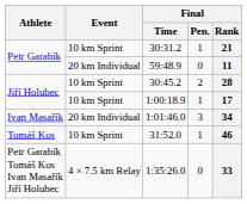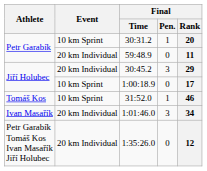30:31.2 | Final / Rank: 21 -> 20
30:45.2 | Event: 10 km Sprint -> 20 km Individual
30:45.2 | Final / Pen.: 2 -> 3
30:45.2 | Final / Rank: 28 -> 29
1:00:18.9 | Final / Pen.: 1 -> 0
rows swapped: 31:52.0 <-> 1:01:46.0
1:35:26.0 | Event: 4 × 7.5 km Relay -> 20 km Individual
1:35:26.0 | Final / Rank: 33 -> 12
